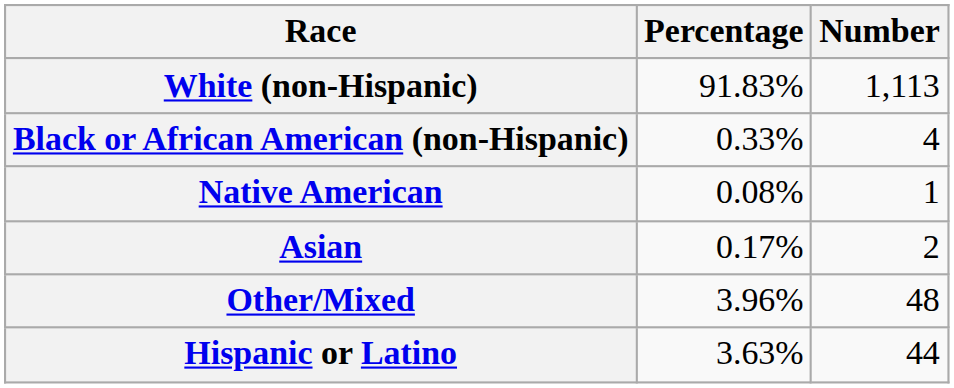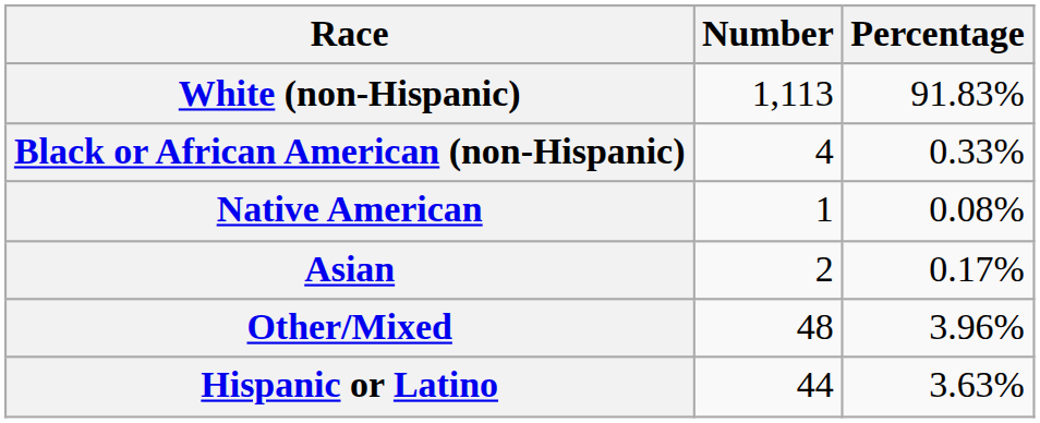columns swapped: Number <-> Percentage
